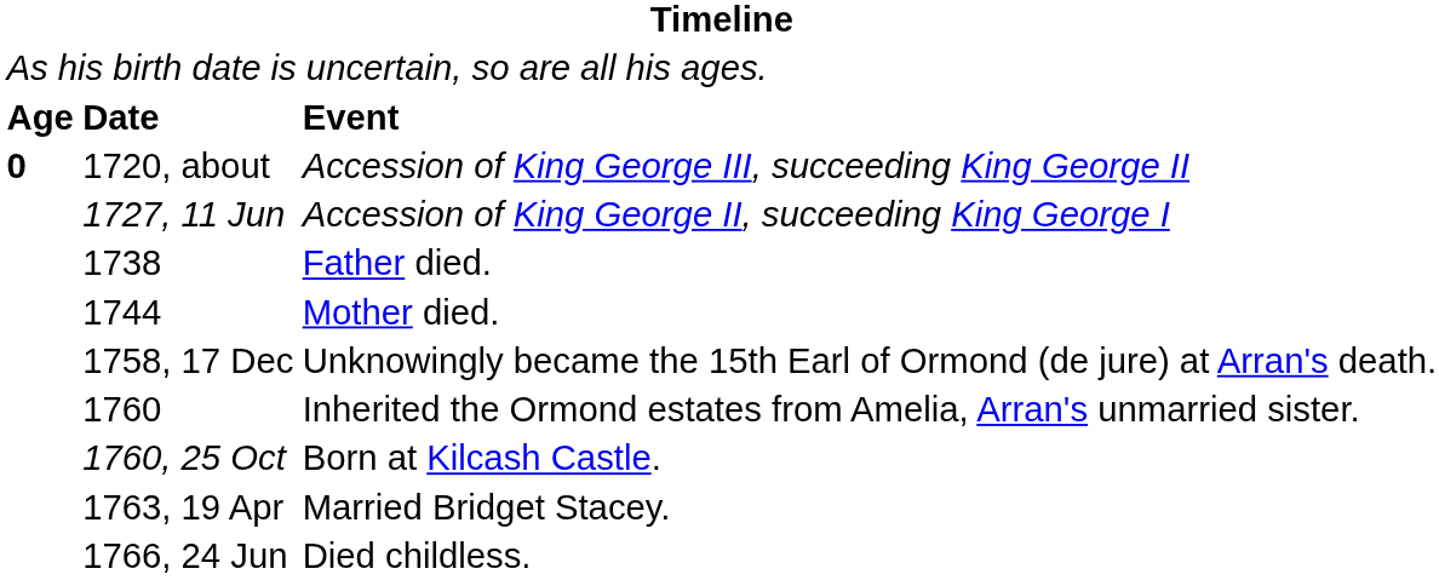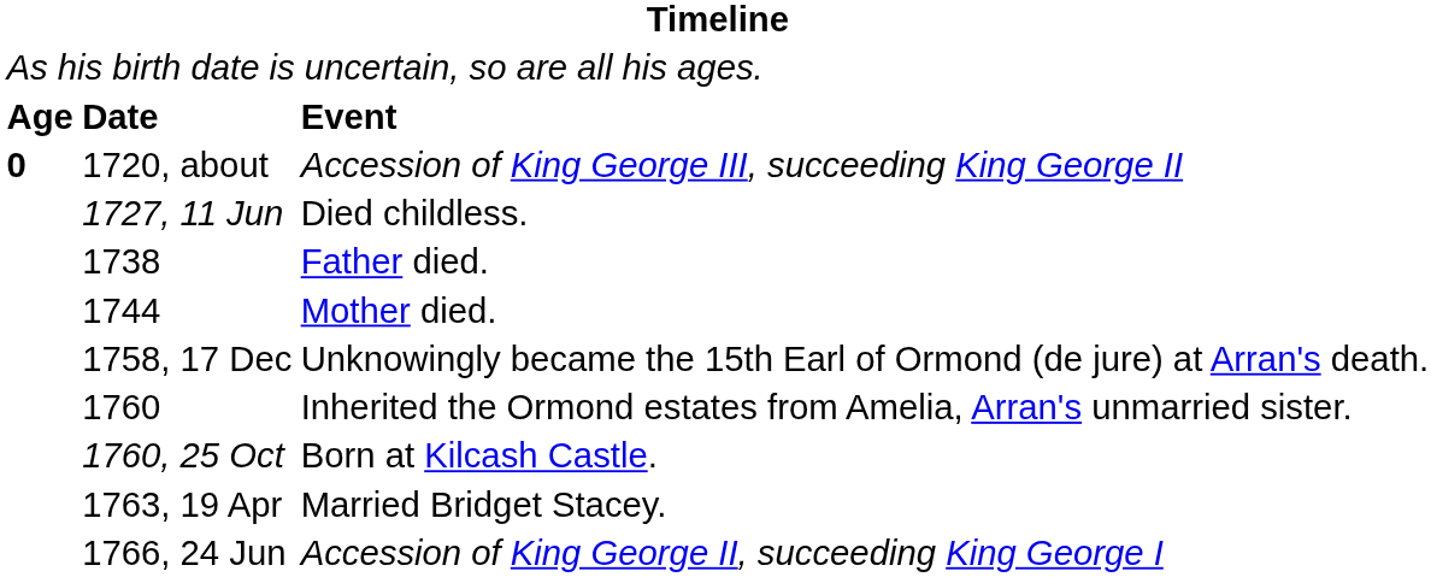1727, 11 Jun | column 3: Accession of King George II, succeeding King George I -> Died childless.
1766, 24 Jun | column 3: Died childless. -> Accession of King George II, succeeding King George I
